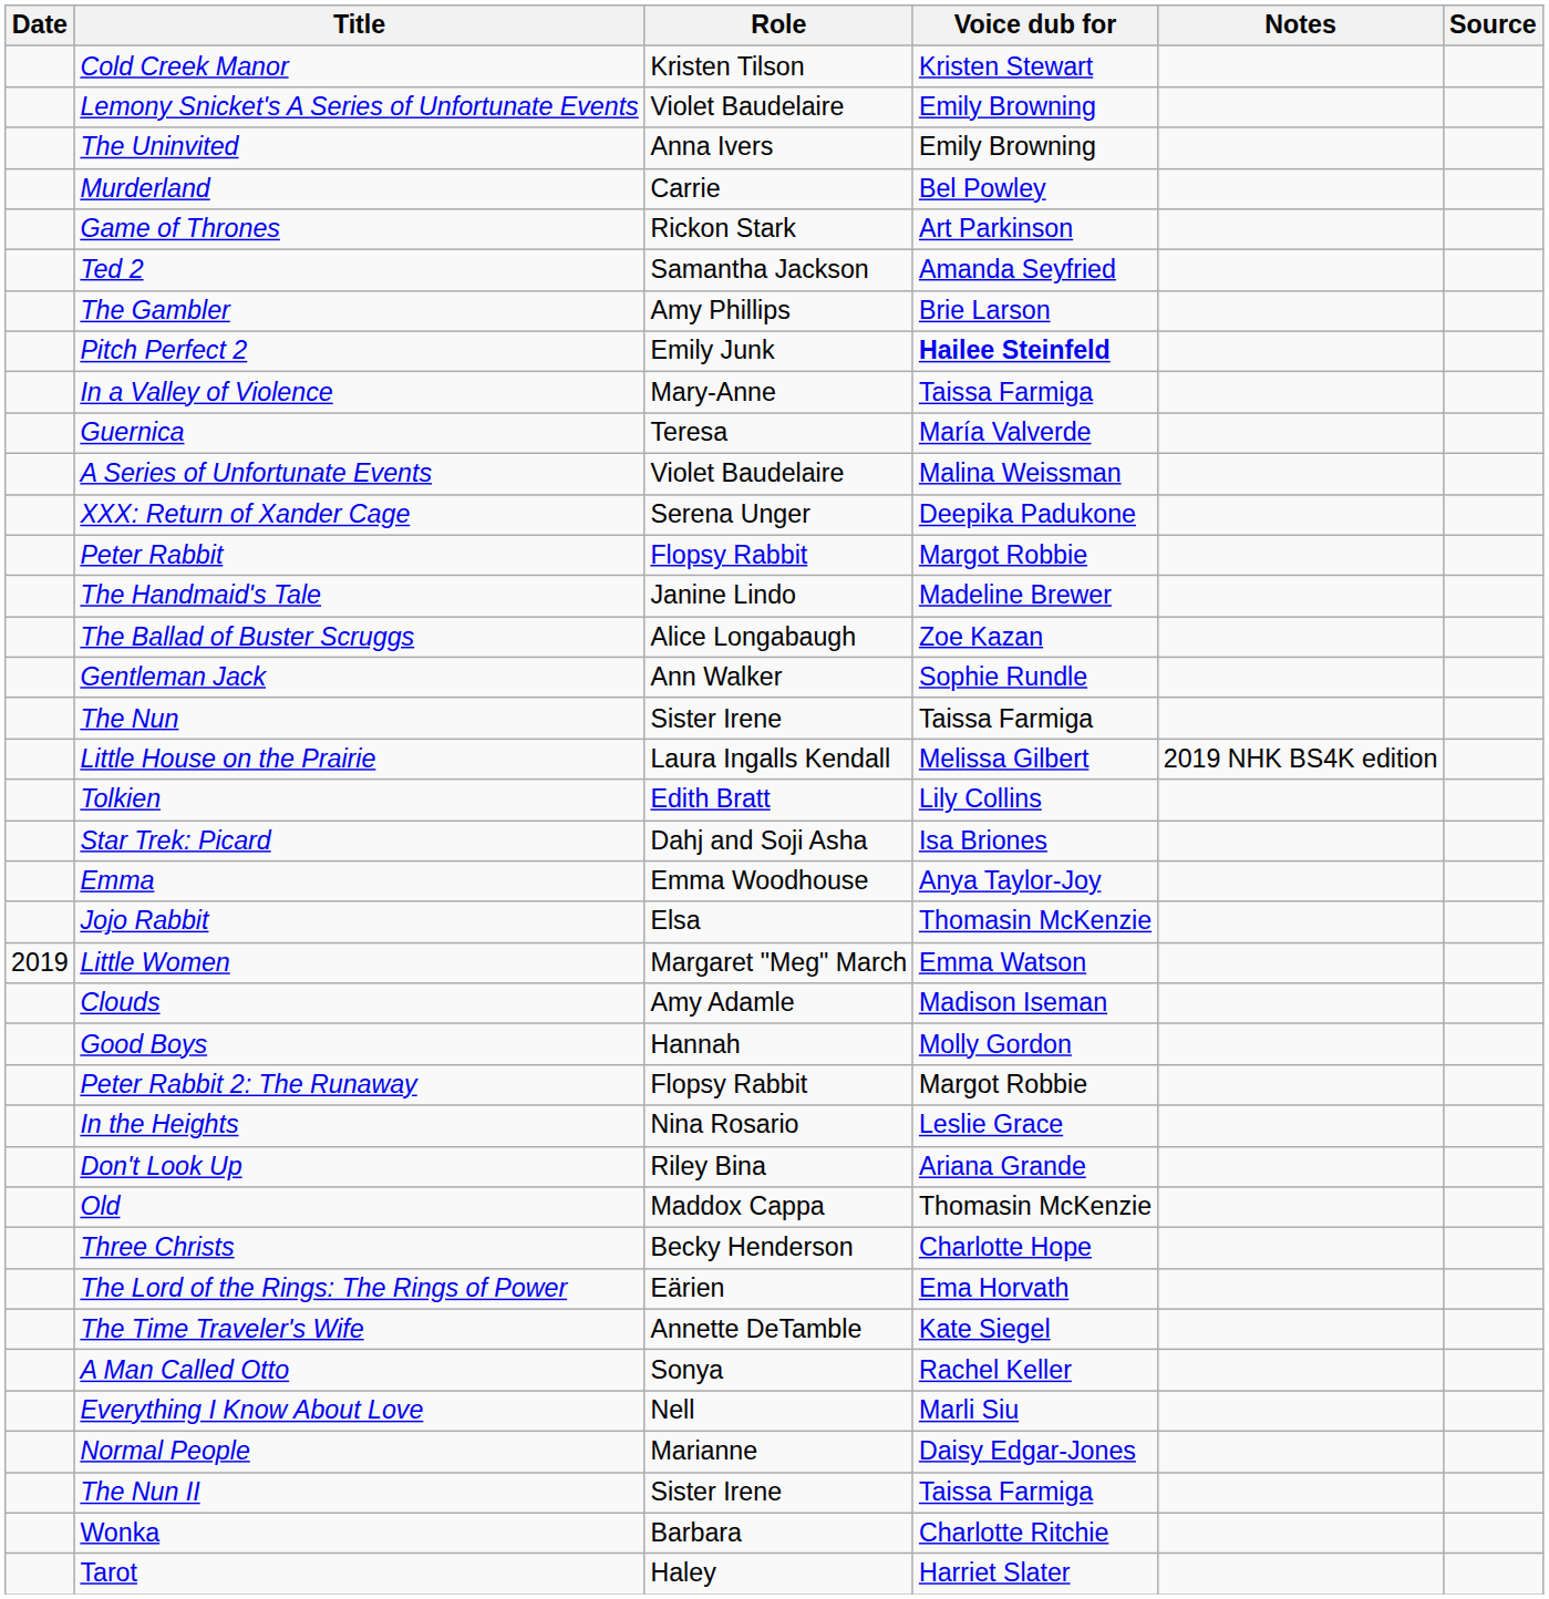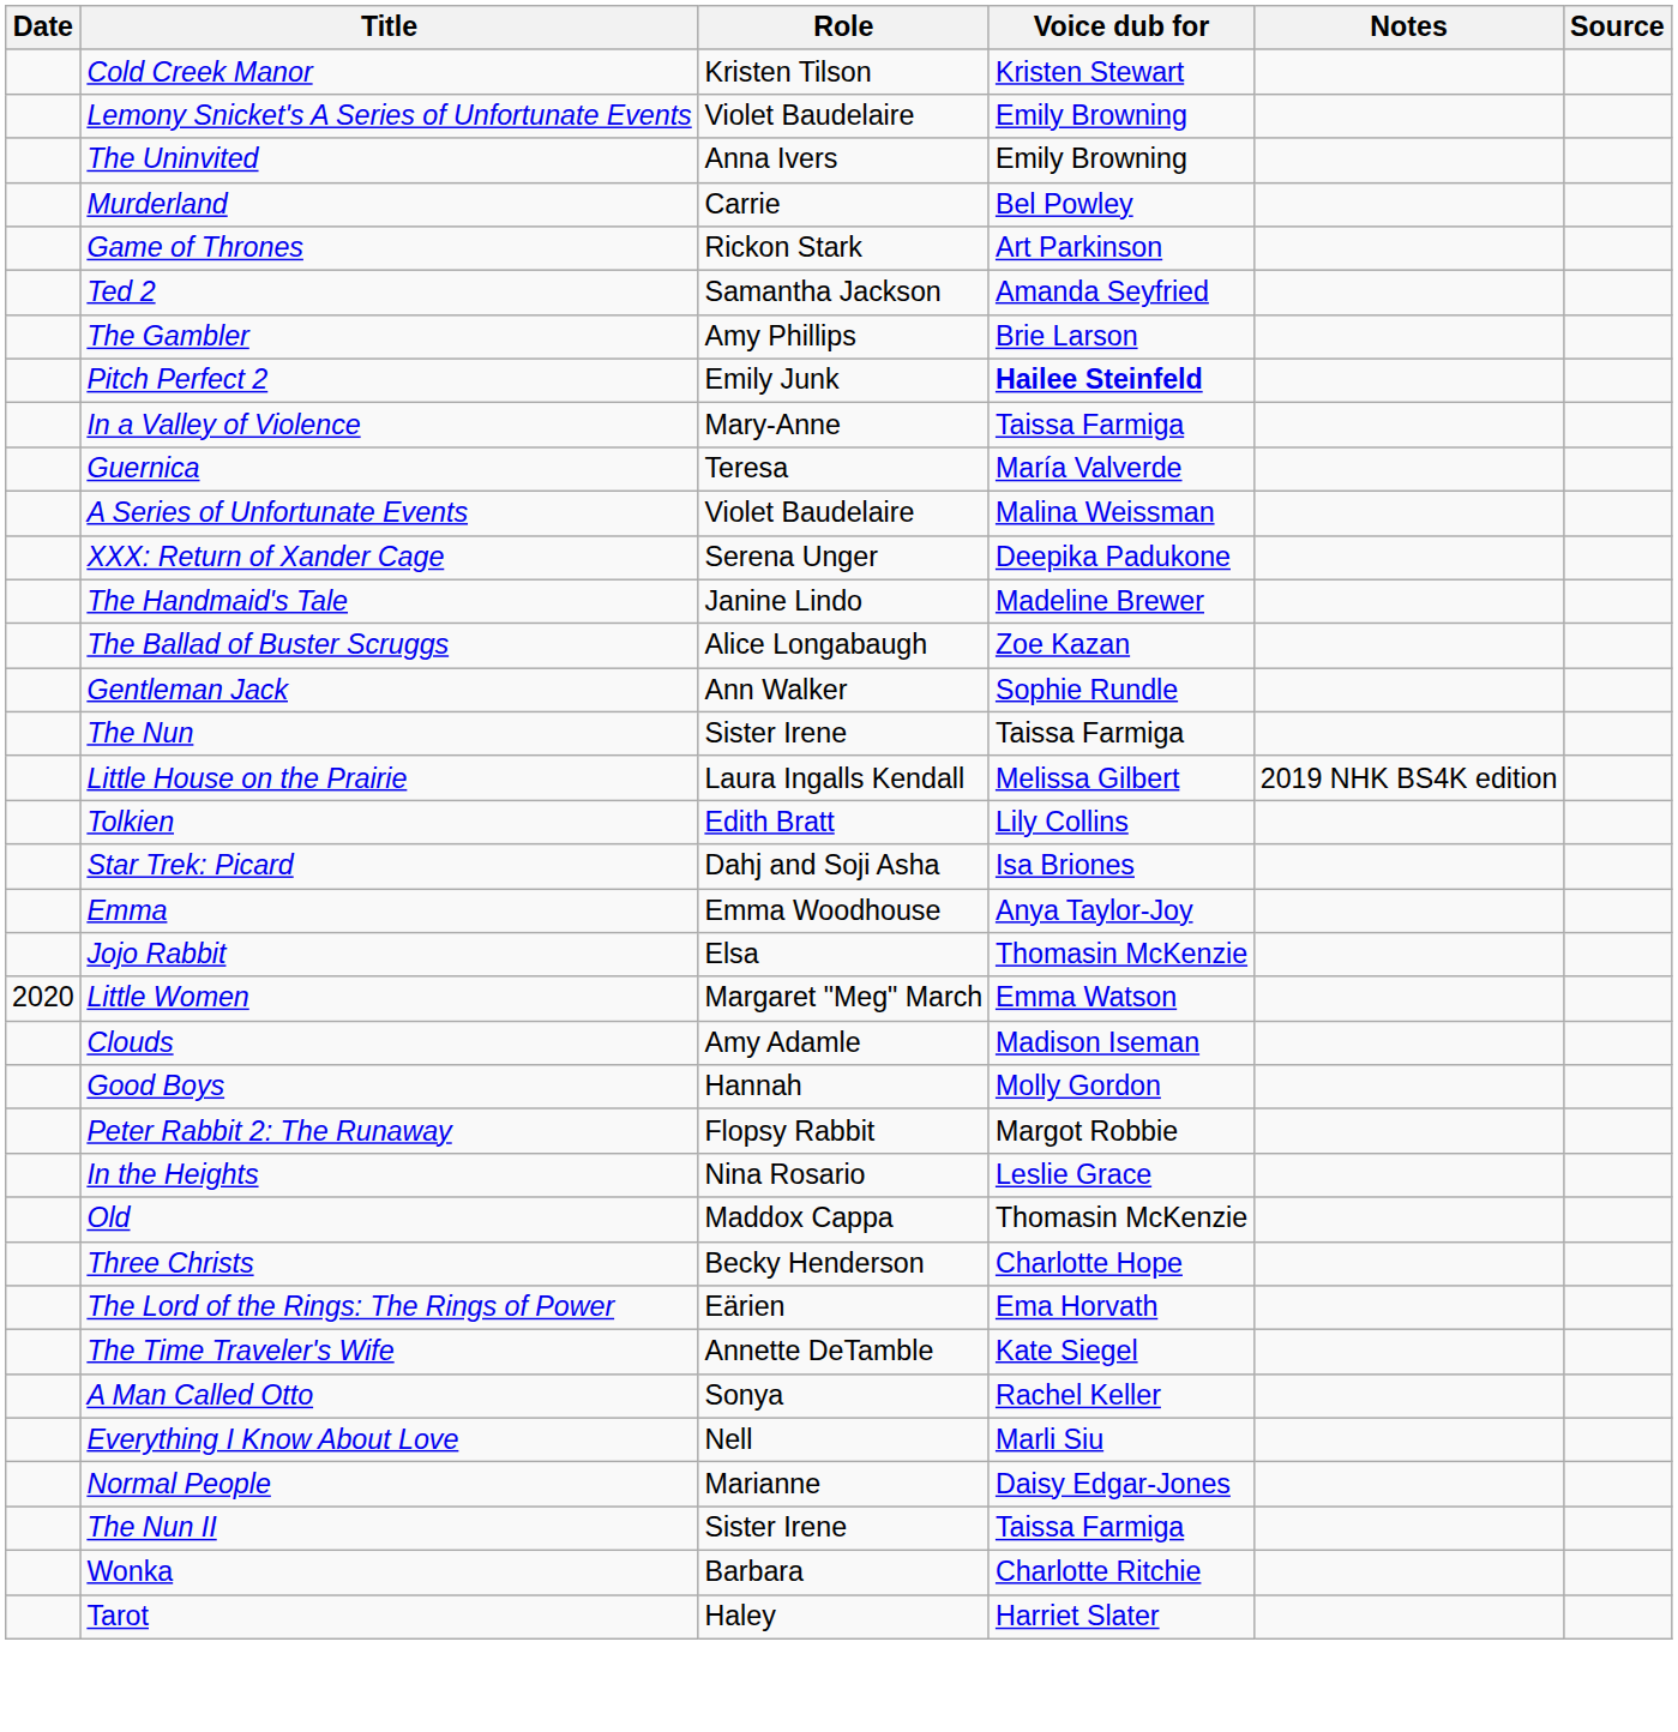- row: Peter Rabbit | Flopsy Rabbit | Margot Robbie
Little Women | Date: 2019 -> 2020
- row: Don't Look Up | Riley Bina | Ariana Grande
